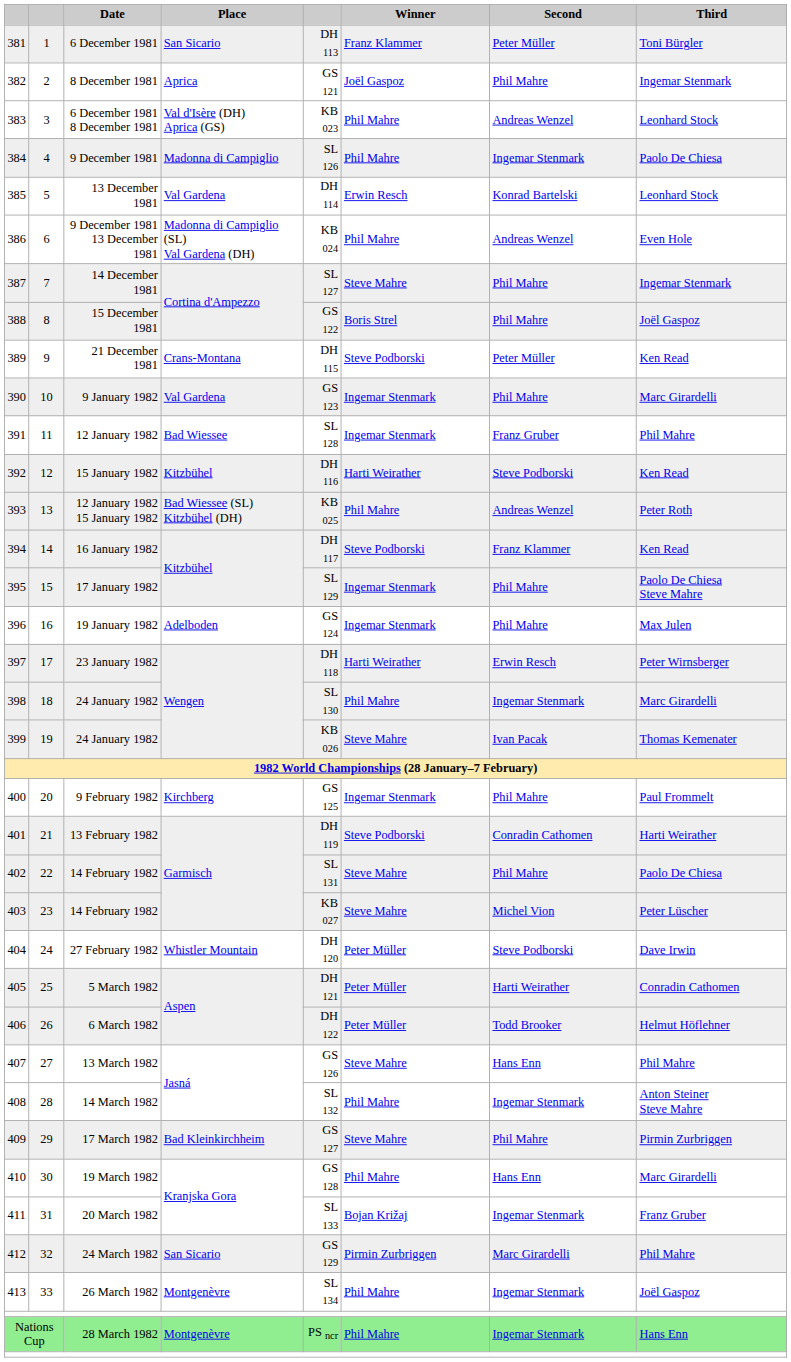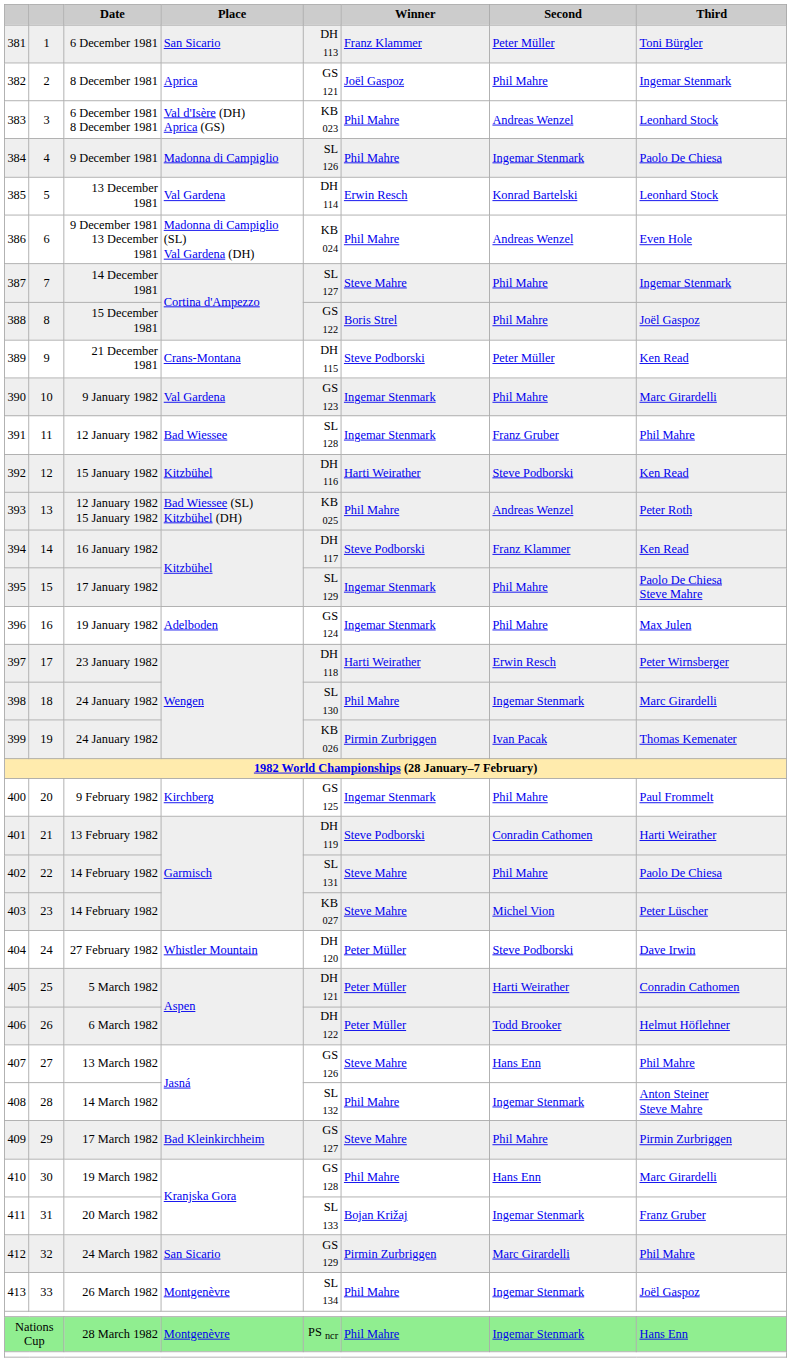399 / 24 January 1982 | Winner: Steve Mahre -> Pirmin Zurbriggen
